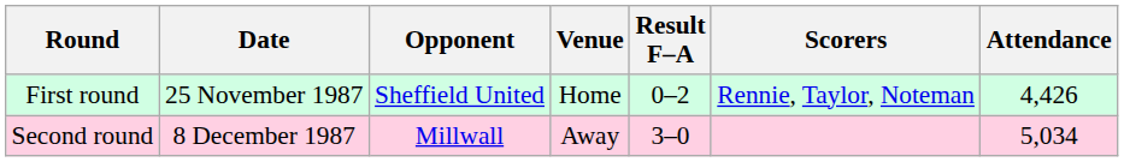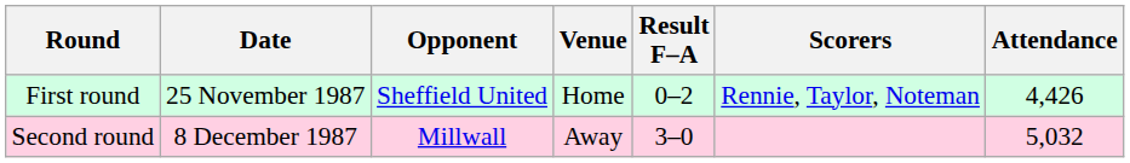Second round | Attendance: 5,034 -> 5,032
